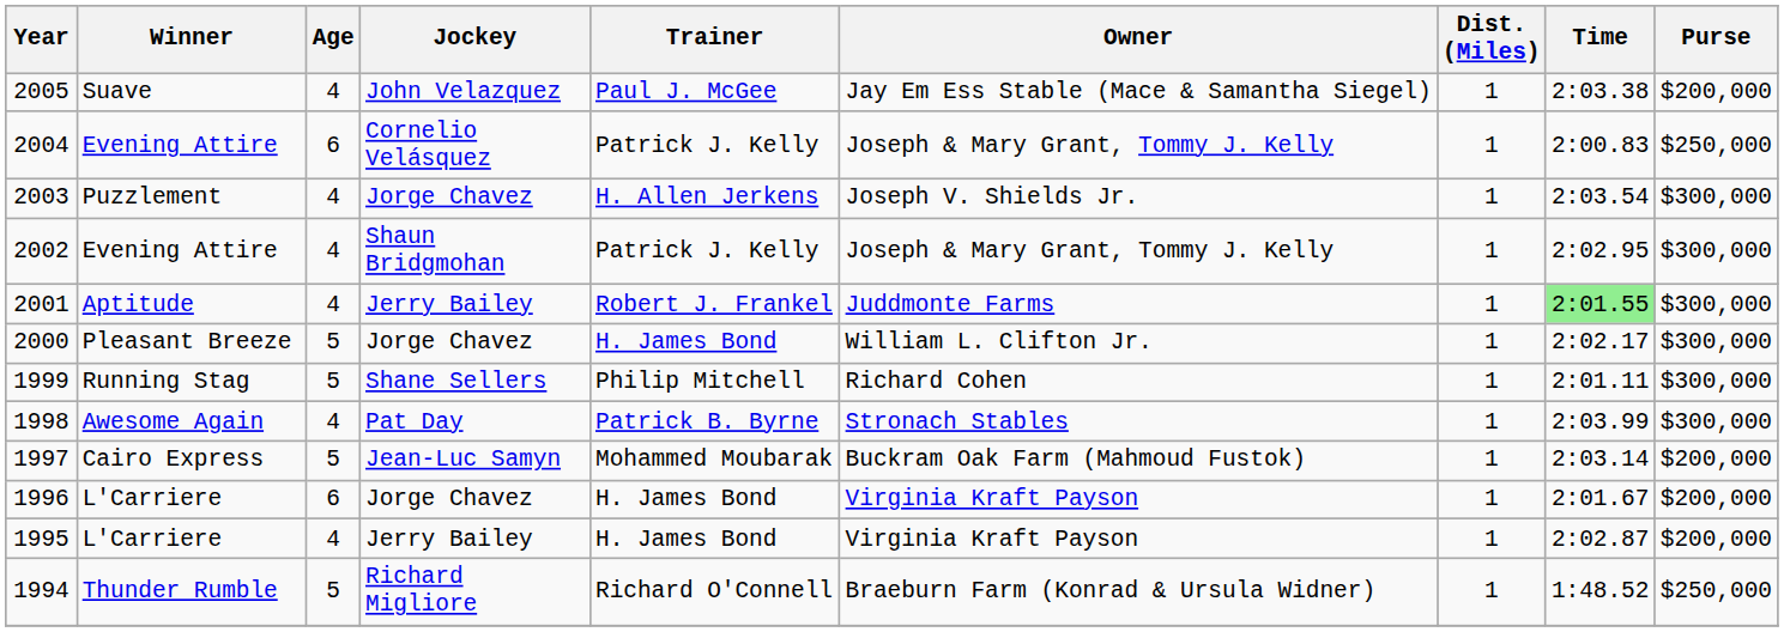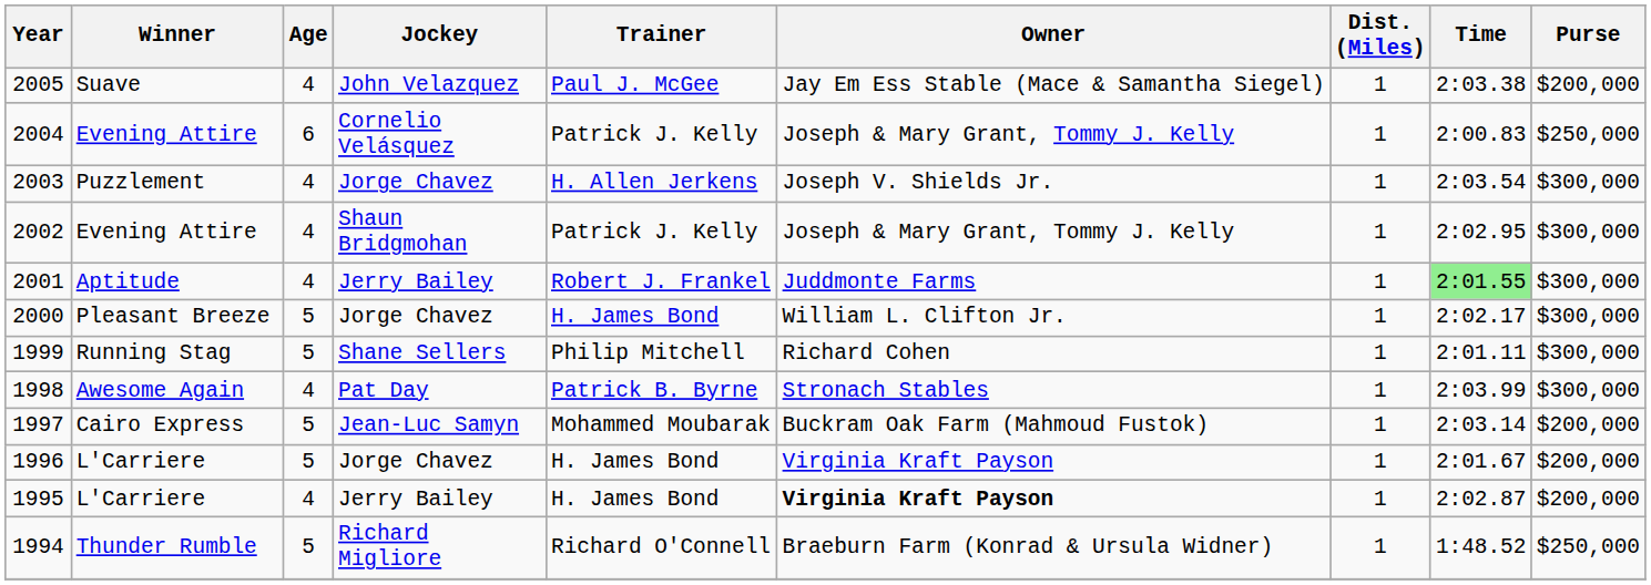1996 | Age: 6 -> 5
1995 | Owner: normal -> bold
